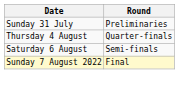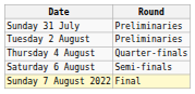+ row: Tuesday 2 August | Preliminaries
